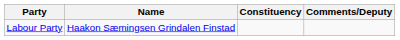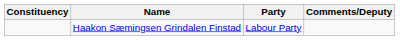columns swapped: Constituency <-> Party
